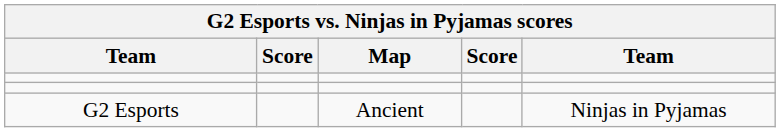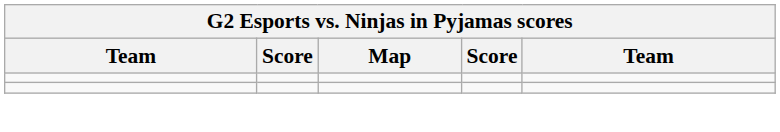- row: G2 Esports | Ancient | Ninjas in Pyjamas
